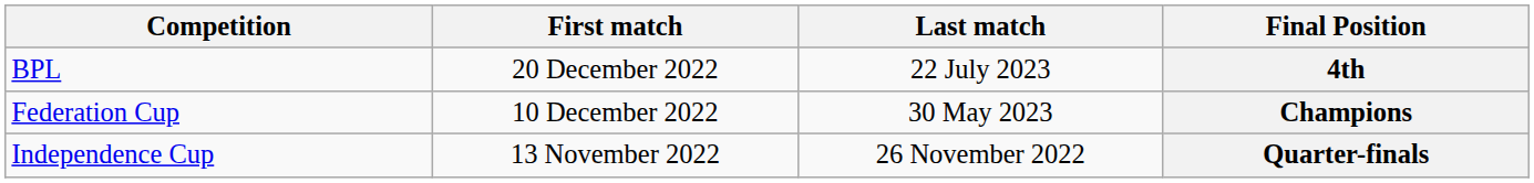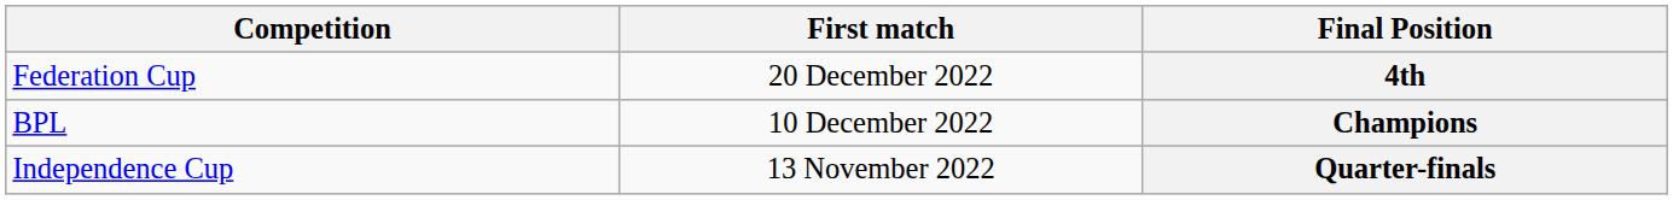- column: Last match | 22 July 2023 | 30 May 2023 | 26 November 2022
4th | Competition: BPL -> Federation Cup
Champions | Competition: Federation Cup -> BPL
